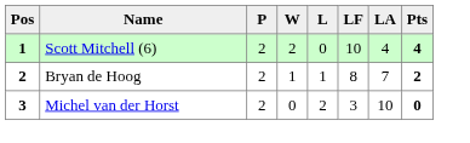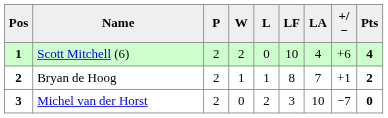+ column: +/− | +6 | +1 | −7
